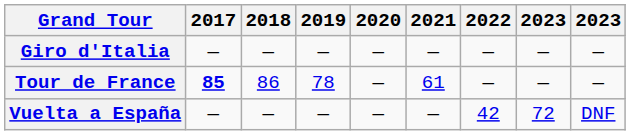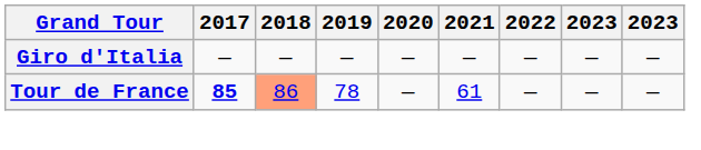Tour de France | 2018: no background -> lightsalmon background
- row: Vuelta a España | — | — | — | — | — | 42 | 72 | DNF
